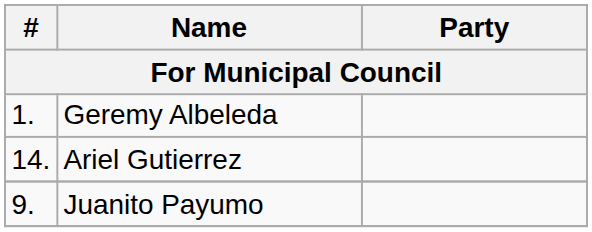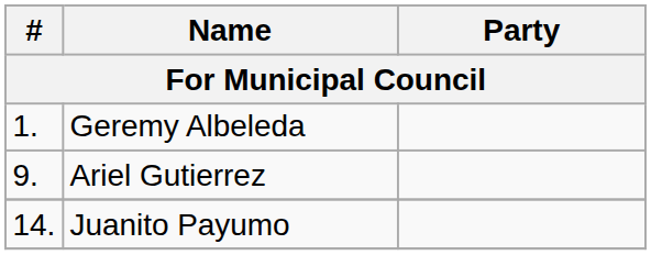Ariel Gutierrez | #: 14. -> 9.
Juanito Payumo | #: 9. -> 14.
